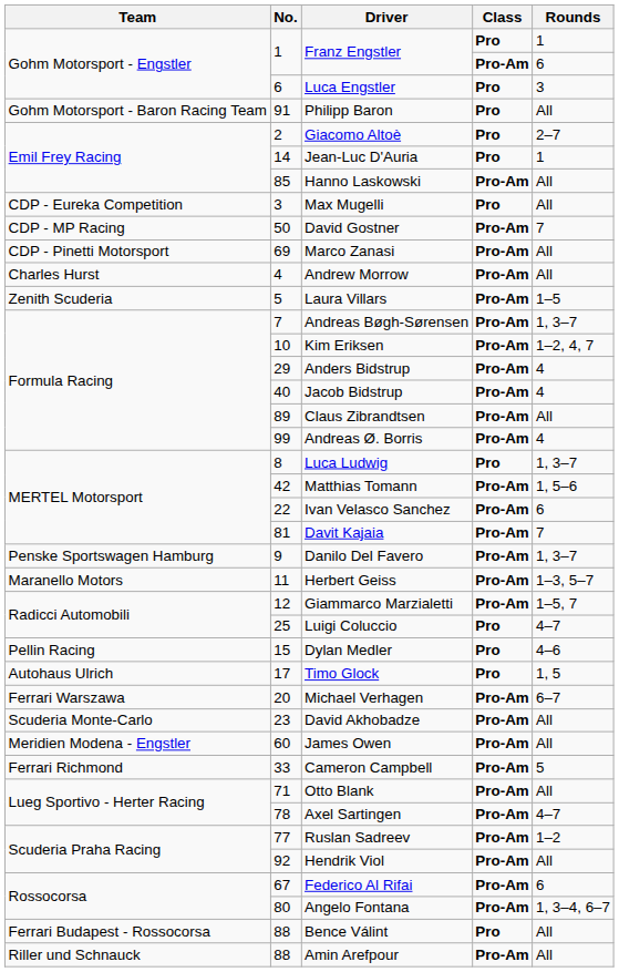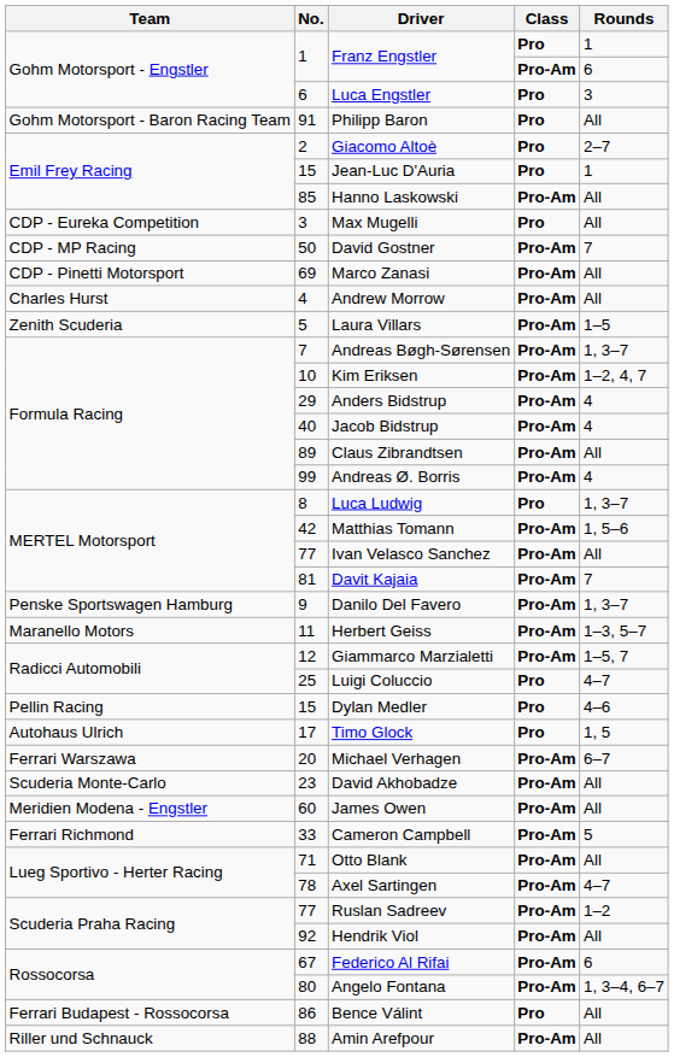Jean-Luc D'Auria | No.: 14 -> 15
Ivan Velasco Sanchez | No.: 22 -> 77
Ivan Velasco Sanchez | Rounds: 6 -> All
Bence Válint | No.: 88 -> 86
